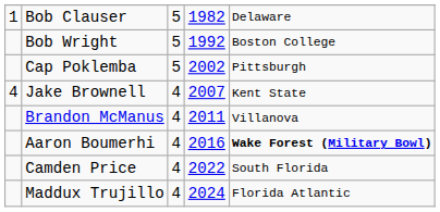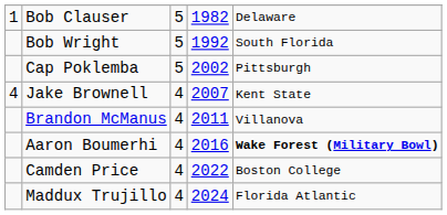Bob Wright | column 5: Boston College -> South Florida
Camden Price | column 5: South Florida -> Boston College
